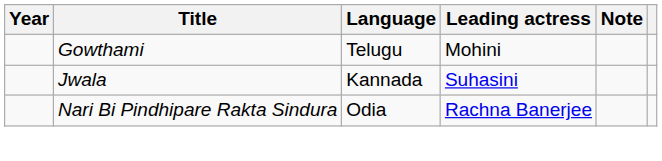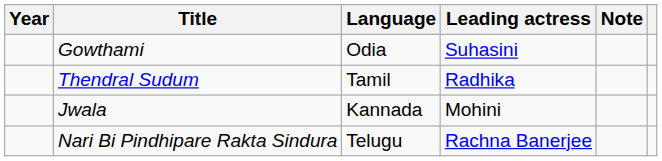Gowthami | Language: Telugu -> Odia
Gowthami | Leading actress: Mohini -> Suhasini
+ row: Thendral Sudum | Tamil | Radhika
Jwala | Leading actress: Suhasini -> Mohini
Nari Bi Pindhipare Rakta Sindura | Language: Odia -> Telugu
